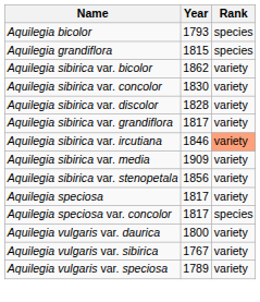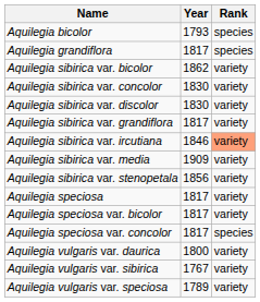Aquilegia grandiflora | Year: 1815 -> 1817
Aquilegia sibirica var. discolor | Year: 1828 -> 1830
+ row: Aquilegia speciosa var. bicolor | 1817 | variety
